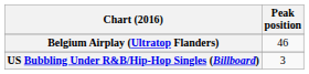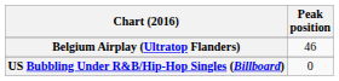US Bubbling Under R&B/Hip-Hop Singles (Billboard) | Peak position: 3 -> 0
